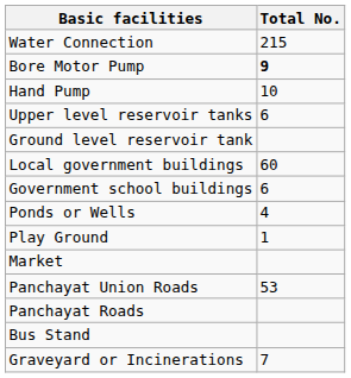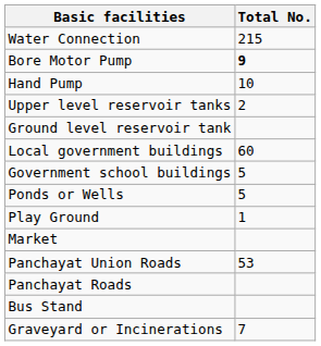Upper level reservoir tanks | Total No.: 6 -> 2
Government school buildings | Total No.: 6 -> 5
Ponds or Wells | Total No.: 4 -> 5
